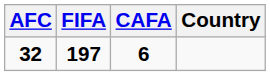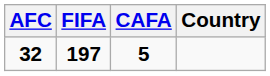32 | CAFA: 6 -> 5
